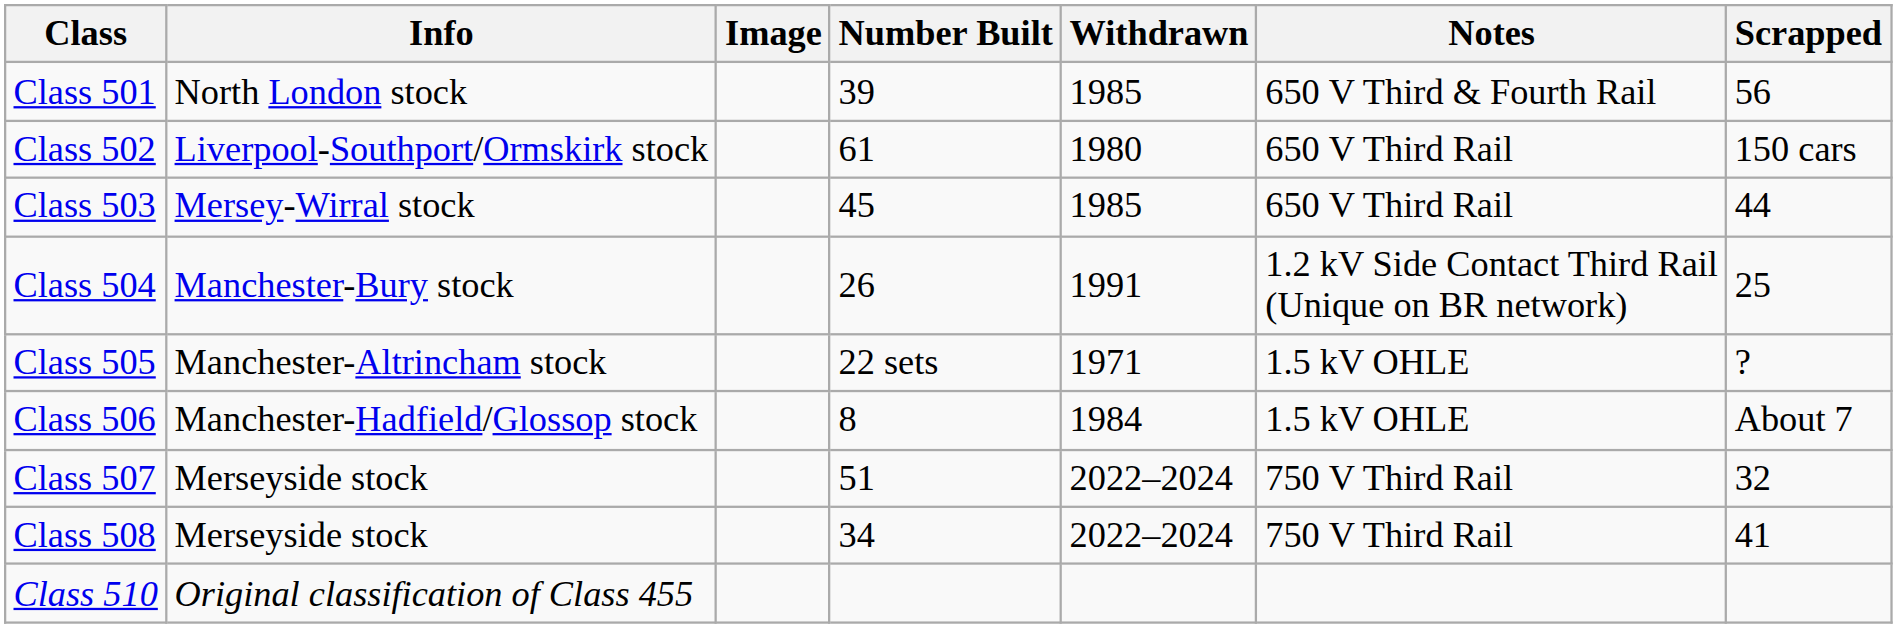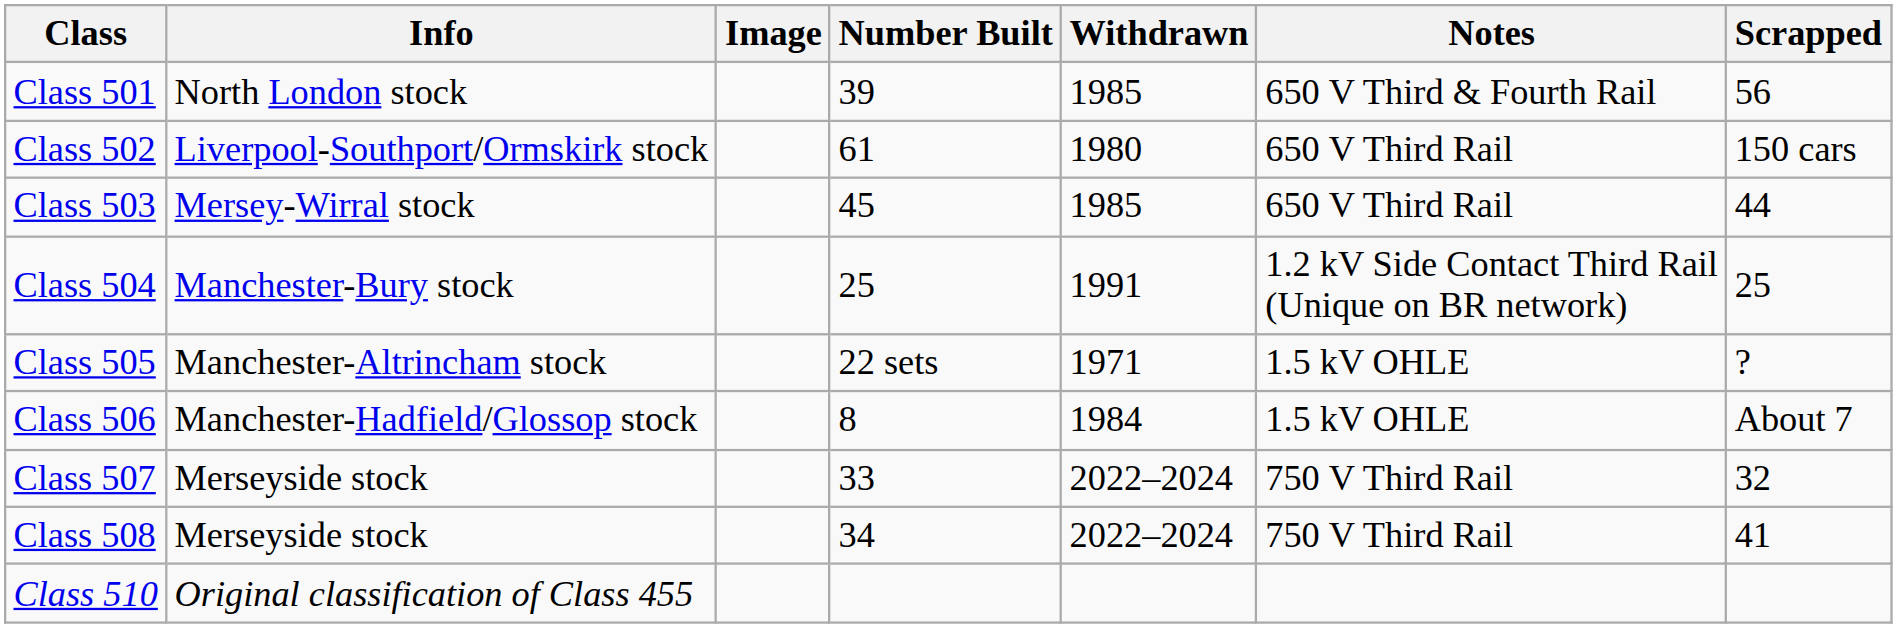Class 504 | Number Built: 26 -> 25
Class 507 | Number Built: 51 -> 33
